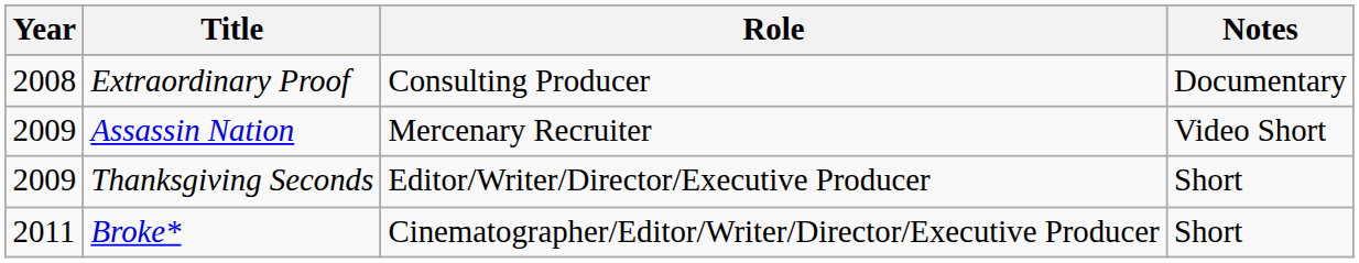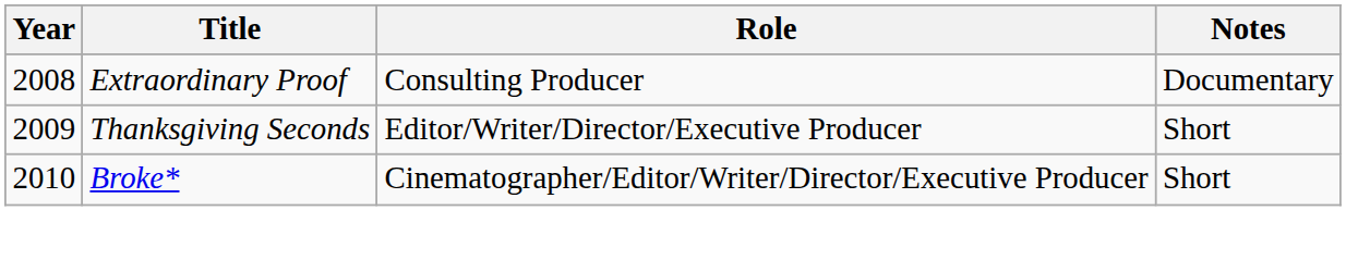- row: 2009 | Assassin Nation | Mercenary Recruiter | Video Short
Broke* | Year: 2011 -> 2010
